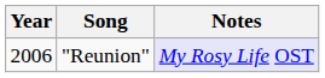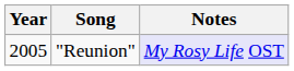"Reunion" | Year: 2006 -> 2005
